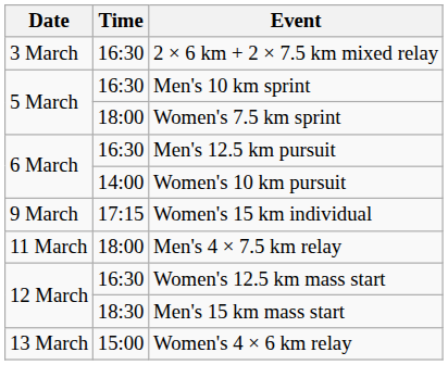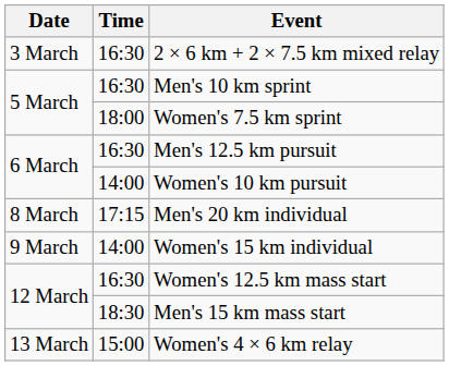+ row: 8 March | 17:15 | Men's 20 km individual
Women's 15 km individual | Time: 17:15 -> 14:00
- row: 11 March | 18:00 | Men's 4 × 7.5 km relay
